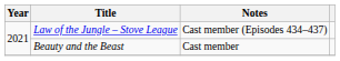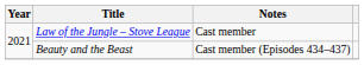Law of the Jungle – Stove League | Notes: Cast member (Episodes 434–437) -> Cast member
Beauty and the Beast | Notes: Cast member -> Cast member (Episodes 434–437)
